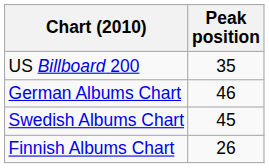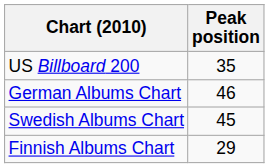Finnish Albums Chart | Peak position: 26 -> 29
